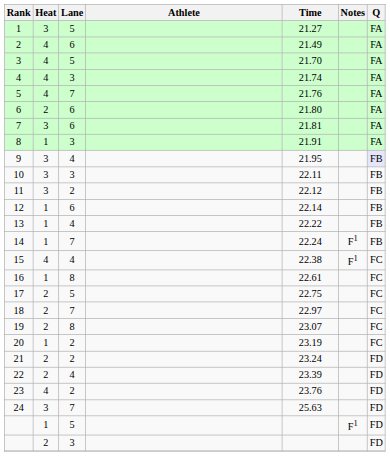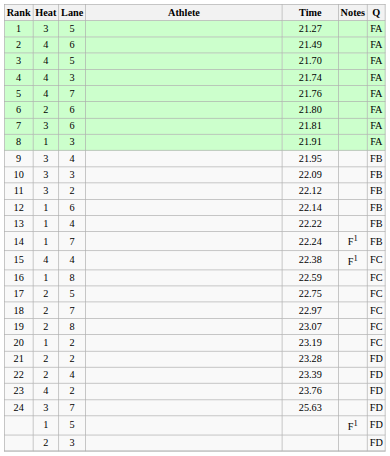9 | Q: lavender background -> no background
10 | Time: 22.11 -> 22.09
16 | Time: 22.61 -> 22.59
21 | Time: 23.24 -> 23.28
